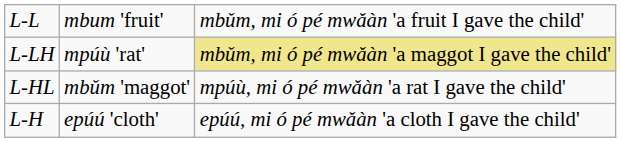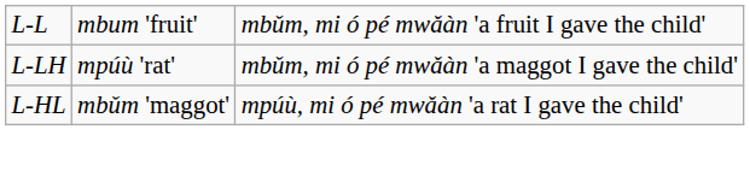L-LH | column 3: khaki background -> no background
- row: L-H | epúú 'cloth' | epúú, mi ó pé mwǎàn 'a cloth I gave the child'
